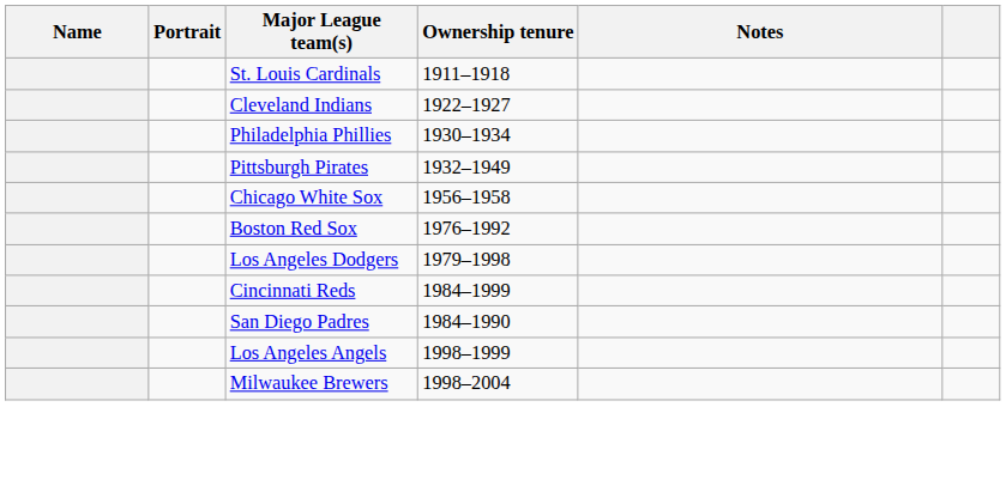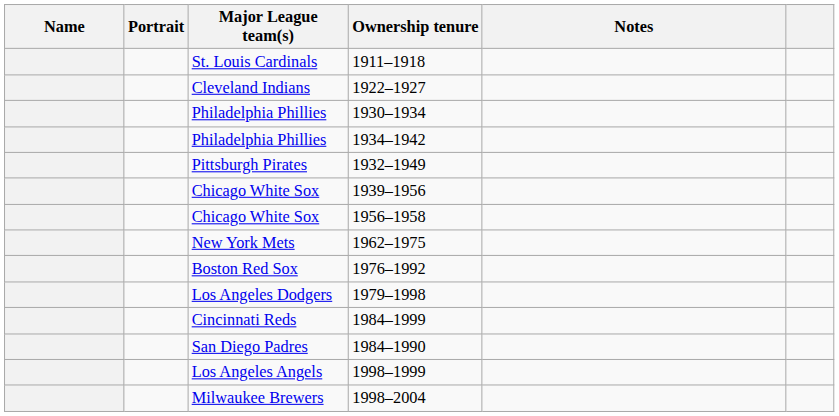+ row: Philadelphia Phillies | 1934–1942
+ row: Chicago White Sox | 1939–1956
+ row: New York Mets | 1962–1975
